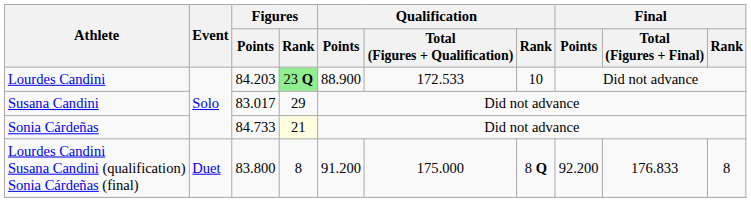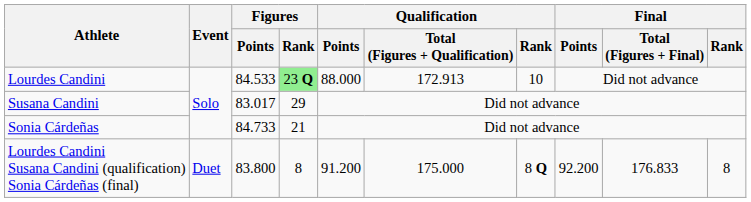Lourdes Candini | Figures / Points: 84.203 -> 84.533
Lourdes Candini | Qualification / Points: 88.900 -> 88.000
Lourdes Candini | Qualification / Total (Figures + Qualification): 172.533 -> 172.913
Sonia Cárdeñas | Figures / Rank: lightyellow background -> no background
